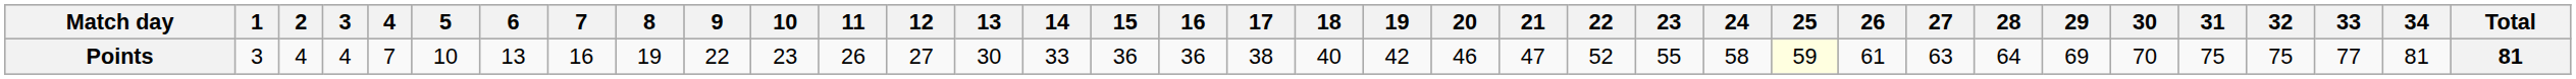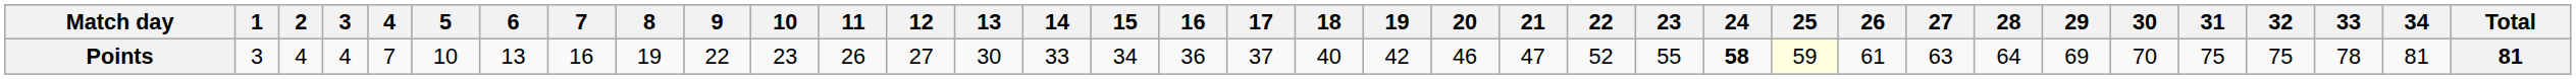Points | 15: 36 -> 34
Points | 17: 38 -> 37
Points | 24: normal -> bold
Points | 33: 77 -> 78
